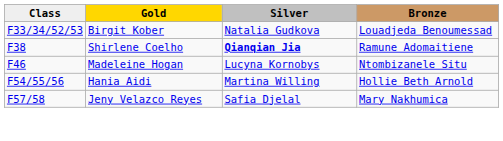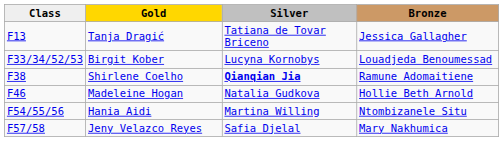+ row: F13 | Tanja Dragić | Tatiana de Tovar Briceno | Jessica Gallagher
Birgit Kober | Silver: Natalia Gudkova -> Lucyna Kornobys
Madeleine Hogan | Silver: Lucyna Kornobys -> Natalia Gudkova
Madeleine Hogan | Bronze: Ntombizanele Situ -> Hollie Beth Arnold
Hania Aidi | Bronze: Hollie Beth Arnold -> Ntombizanele Situ
